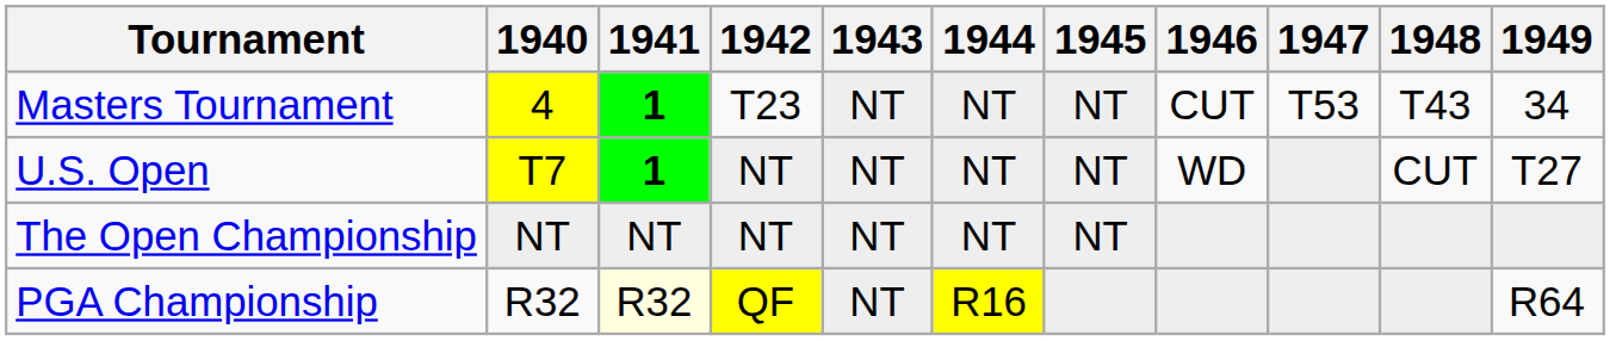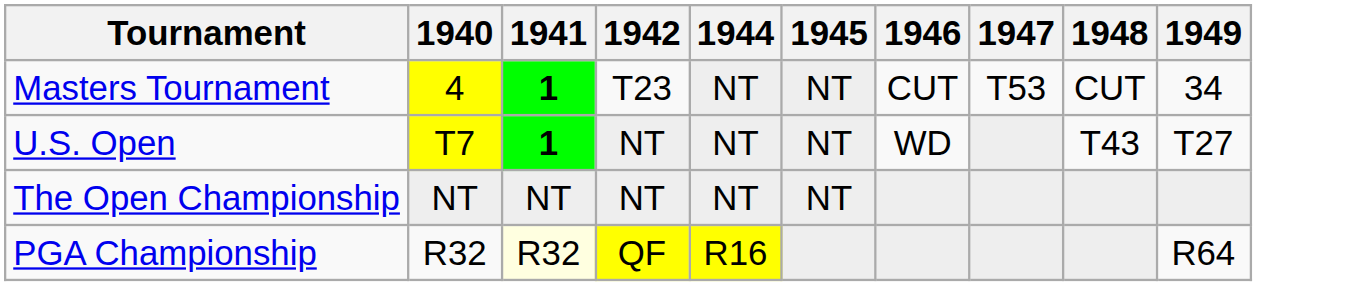- column: 1943 | NT | NT | NT | NT
Masters Tournament | 1948: T43 -> CUT
U.S. Open | 1948: CUT -> T43
